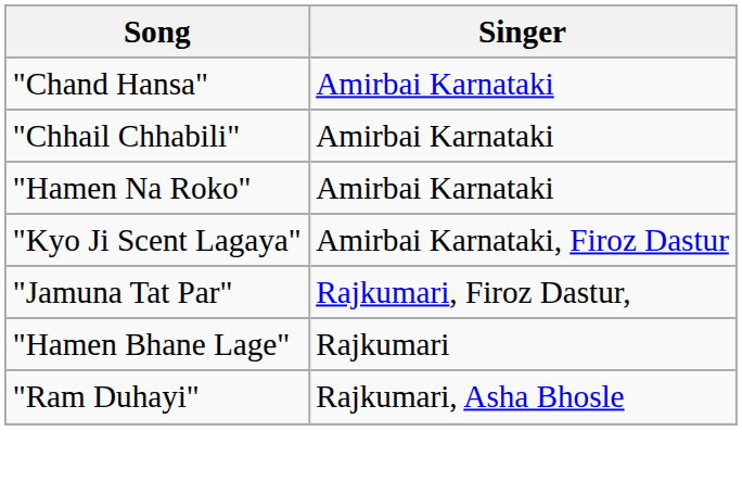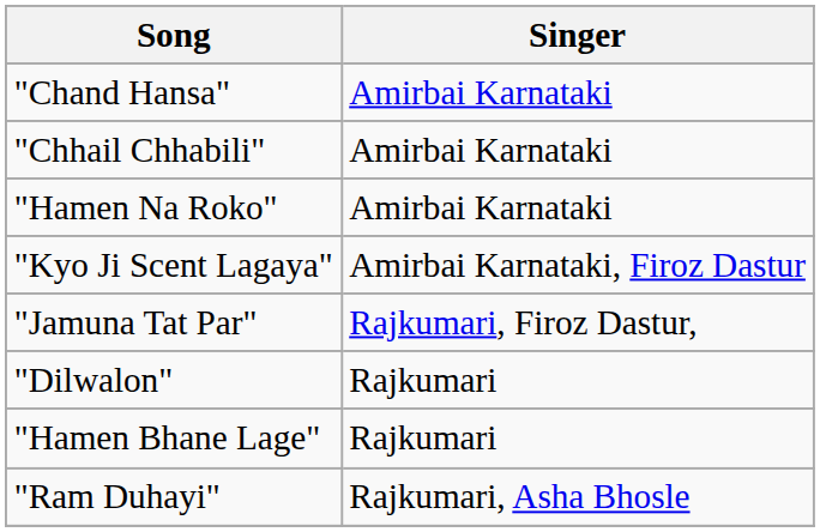+ row: "Dilwalon" | Rajkumari
